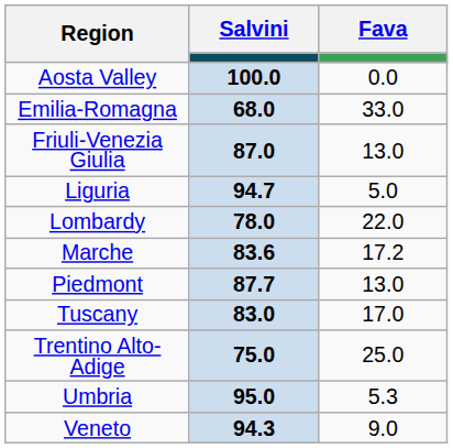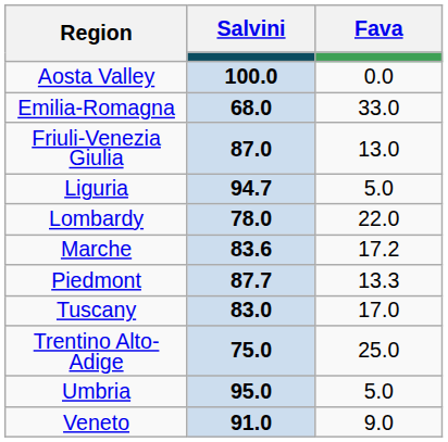Piedmont | Fava: 13.0 -> 13.3
Umbria | Fava: 5.3 -> 5.0
Veneto | Salvini: 94.3 -> 91.0
